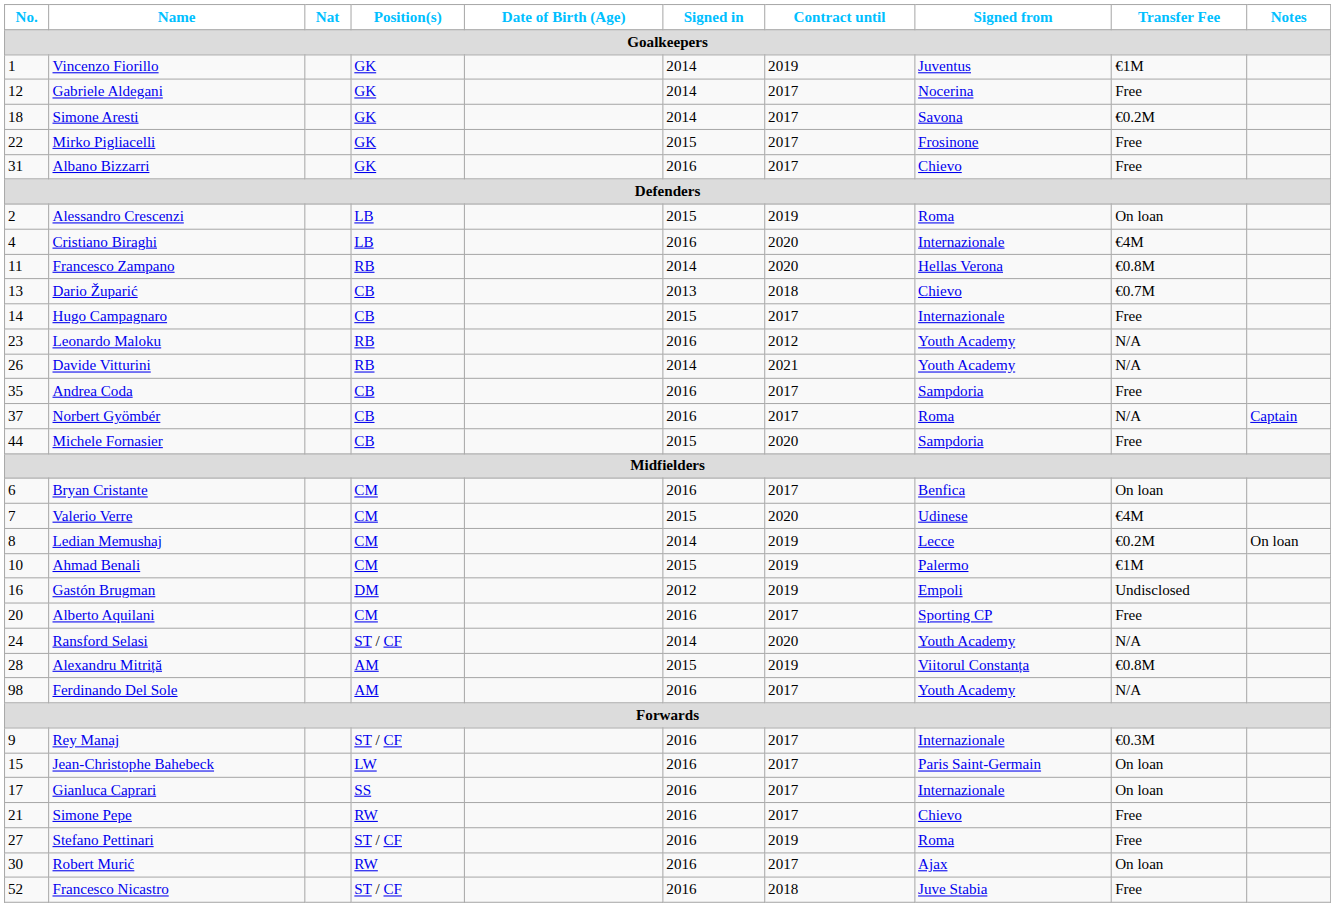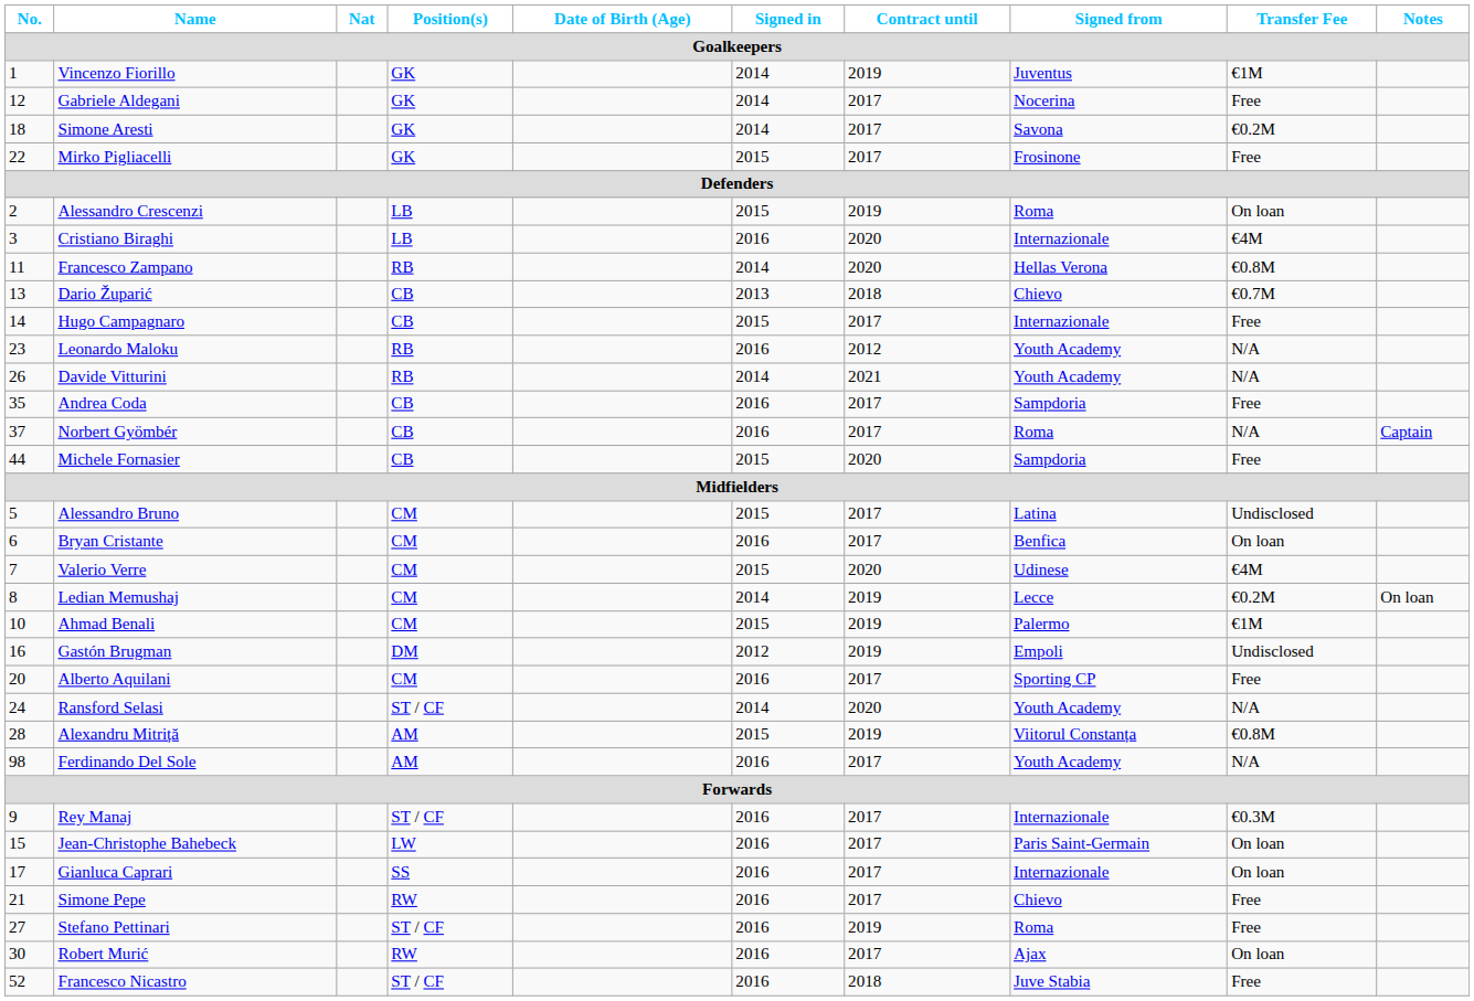- row: 31 | Albano Bizzarri | GK | 2016 | 2017 | Chievo | Free
Cristiano Biraghi | No.: 4 -> 3
+ row: 5 | Alessandro Bruno | CM | 2015 | 2017 | Latina | Undisclosed
